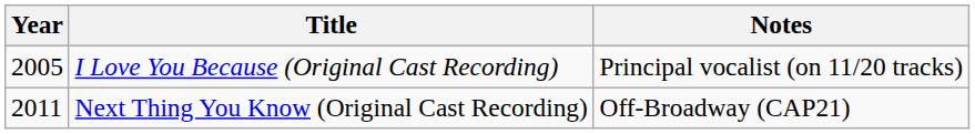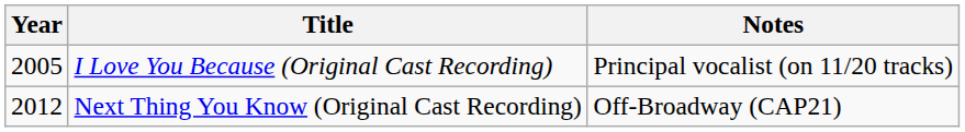Next Thing You Know (Original Cast Recording) | Year: 2011 -> 2012
